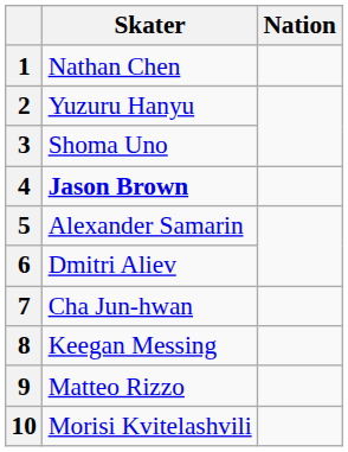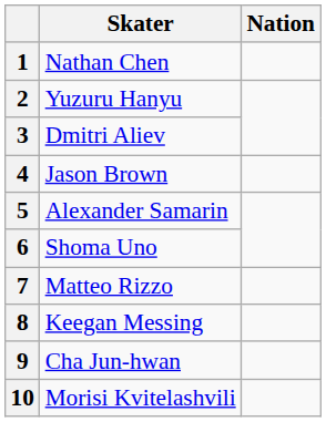3 | Skater: Shoma Uno -> Dmitri Aliev
4 | Skater: bold -> normal
6 | Skater: Dmitri Aliev -> Shoma Uno
7 | Skater: Cha Jun-hwan -> Matteo Rizzo
9 | Skater: Matteo Rizzo -> Cha Jun-hwan
